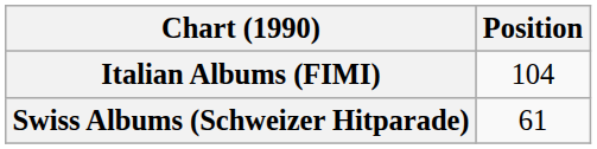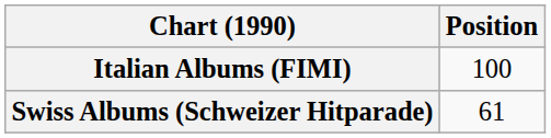Italian Albums (FIMI) | Position: 104 -> 100
